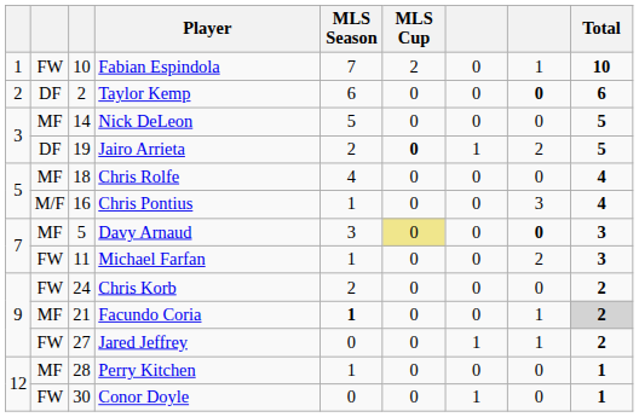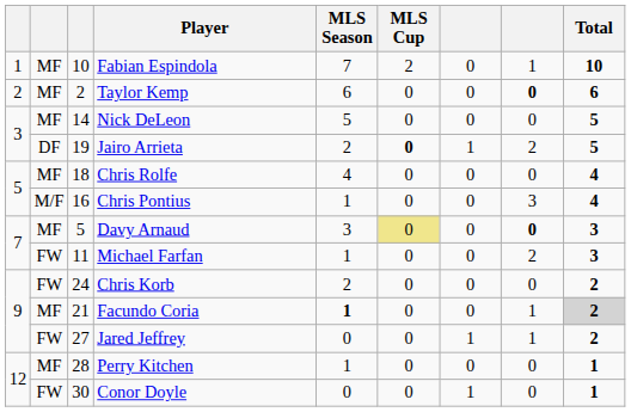Fabian Espindola | column 2: FW -> MF
Taylor Kemp | column 2: DF -> MF
